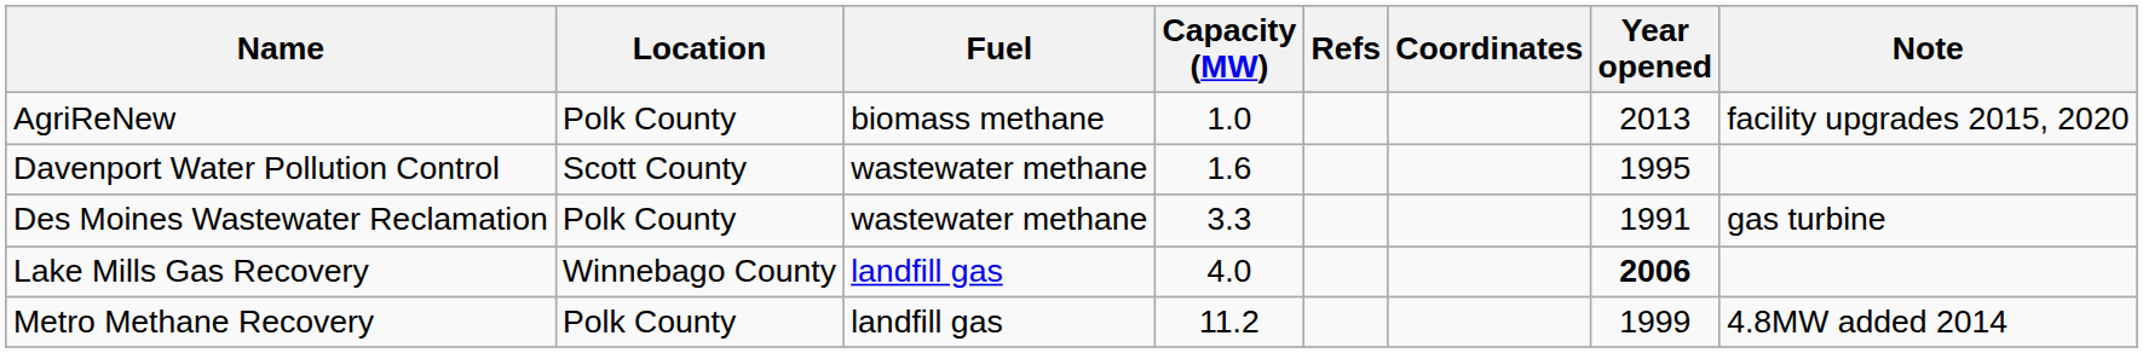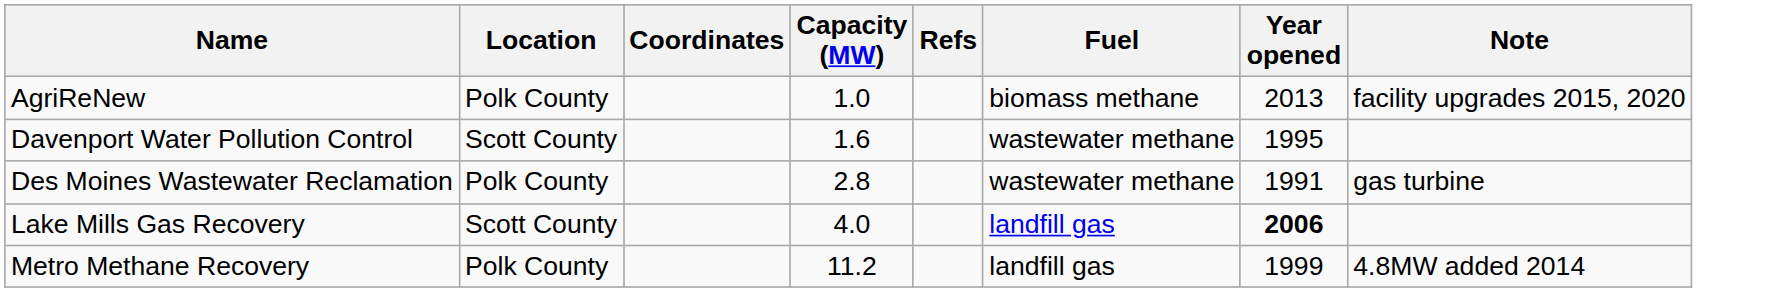columns swapped: Coordinates <-> Fuel
Des Moines Wastewater Reclamation | Capacity (MW): 3.3 -> 2.8
Lake Mills Gas Recovery | Location: Winnebago County -> Scott County
